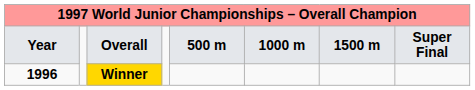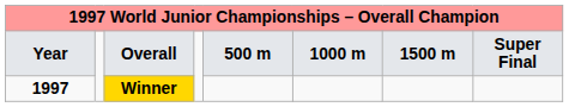Winner | Year: 1996 -> 1997
